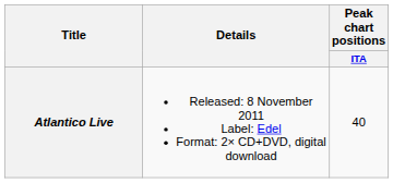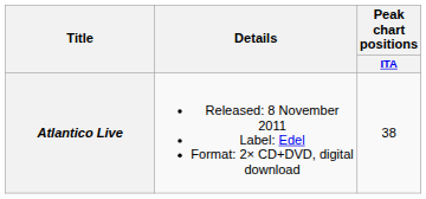Atlantico Live | Peak chart positions / ITA: 40 -> 38
